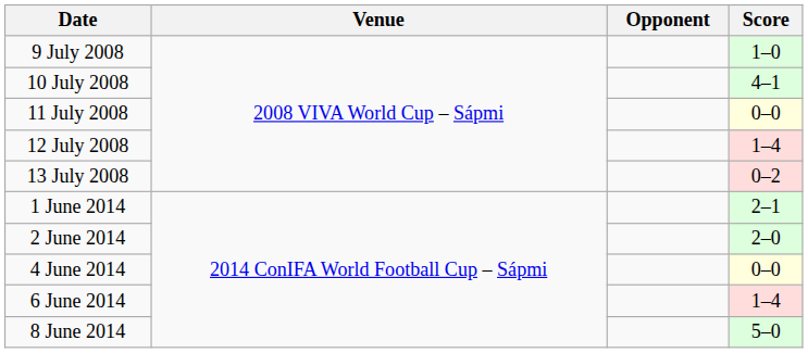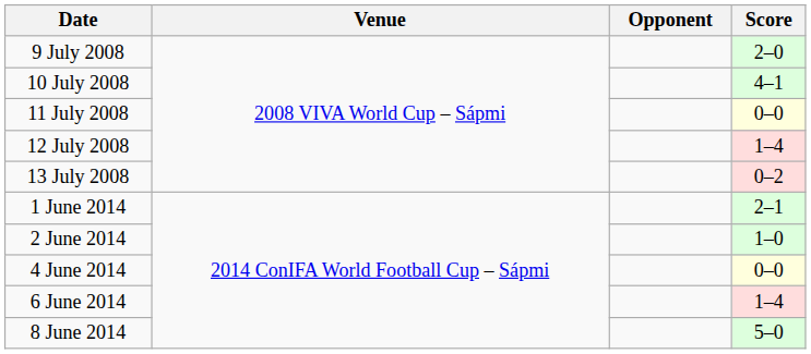9 July 2008 | Score: 1–0 -> 2–0
2 June 2014 | Score: 2–0 -> 1–0
